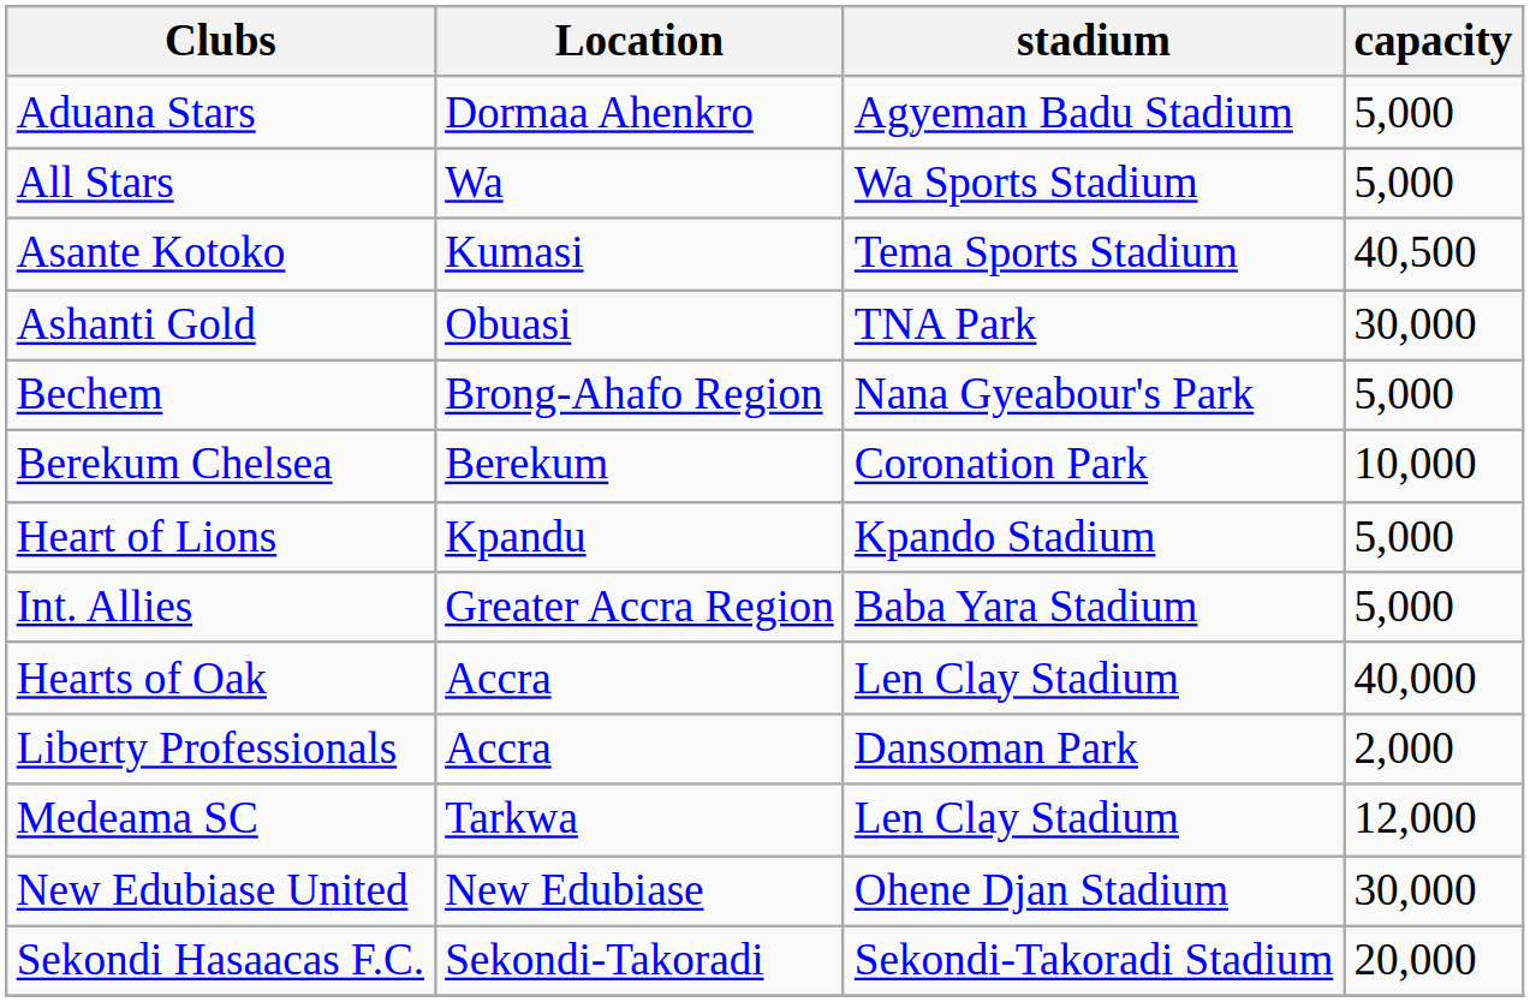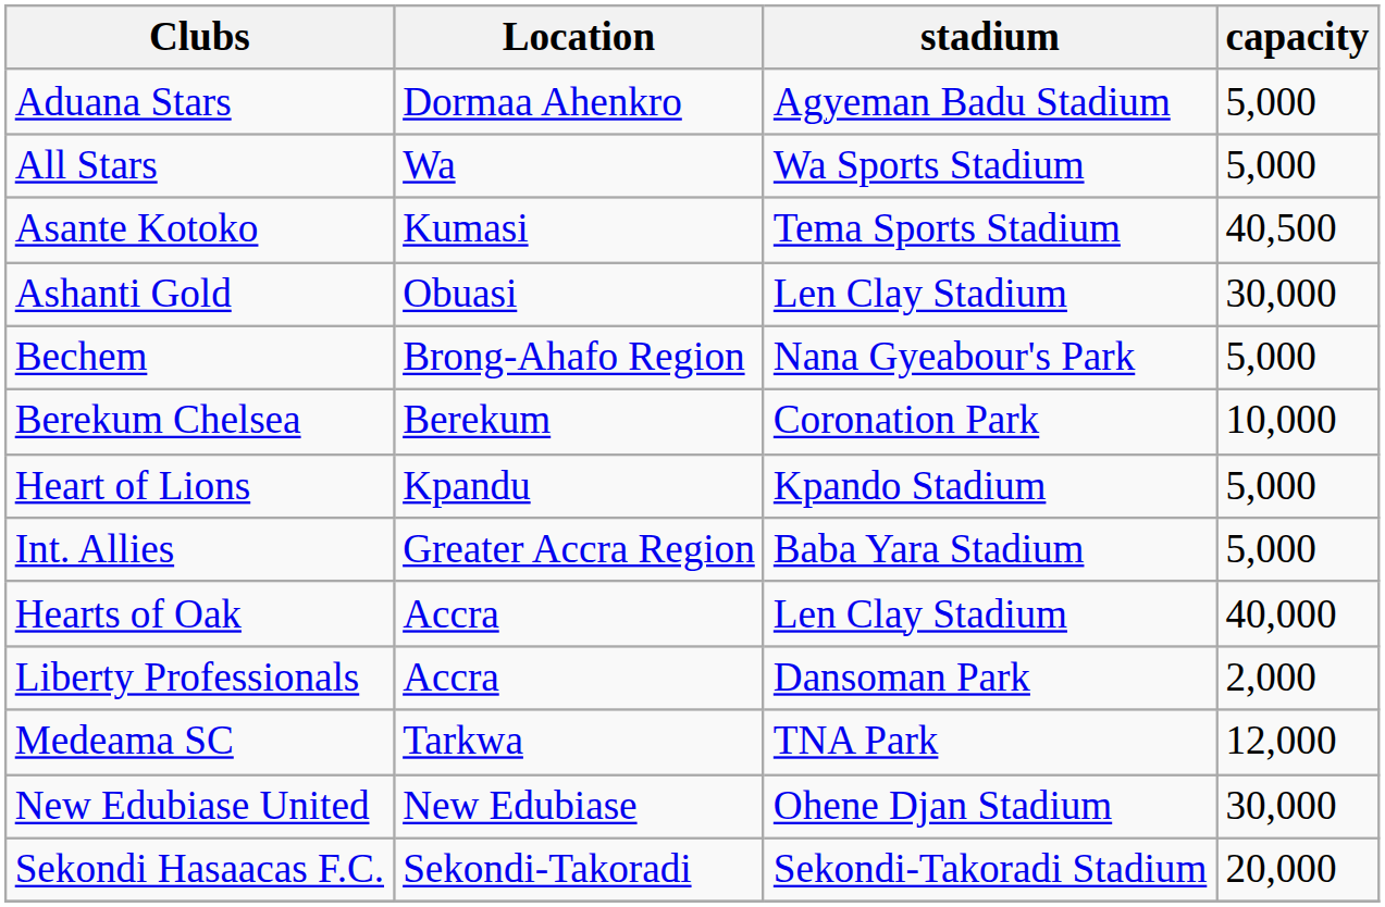Ashanti Gold | stadium: TNA Park -> Len Clay Stadium
Medeama SC | stadium: Len Clay Stadium -> TNA Park
